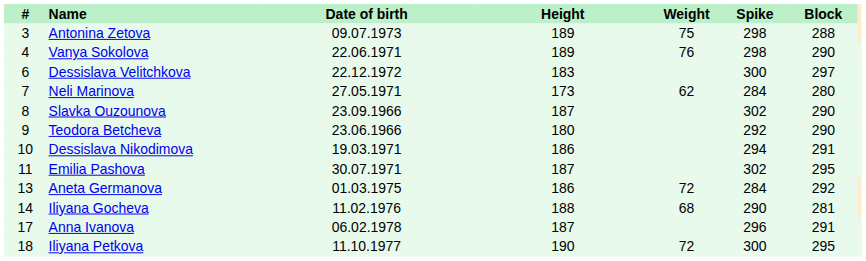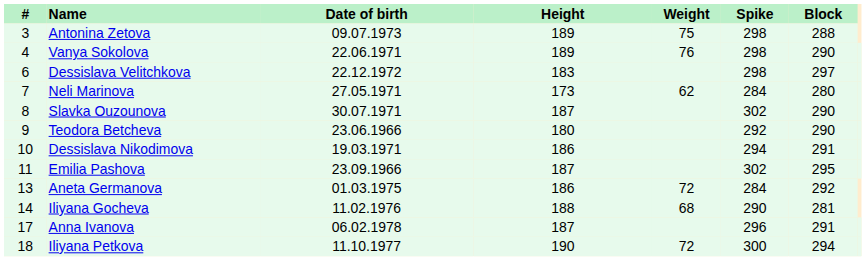Dessislava Velitchkova | Spike: 300 -> 298
Slavka Ouzounova | Date of birth: 23.09.1966 -> 30.07.1971
Emilia Pashova | Date of birth: 30.07.1971 -> 23.09.1966
Iliyana Petkova | Block: 295 -> 294
